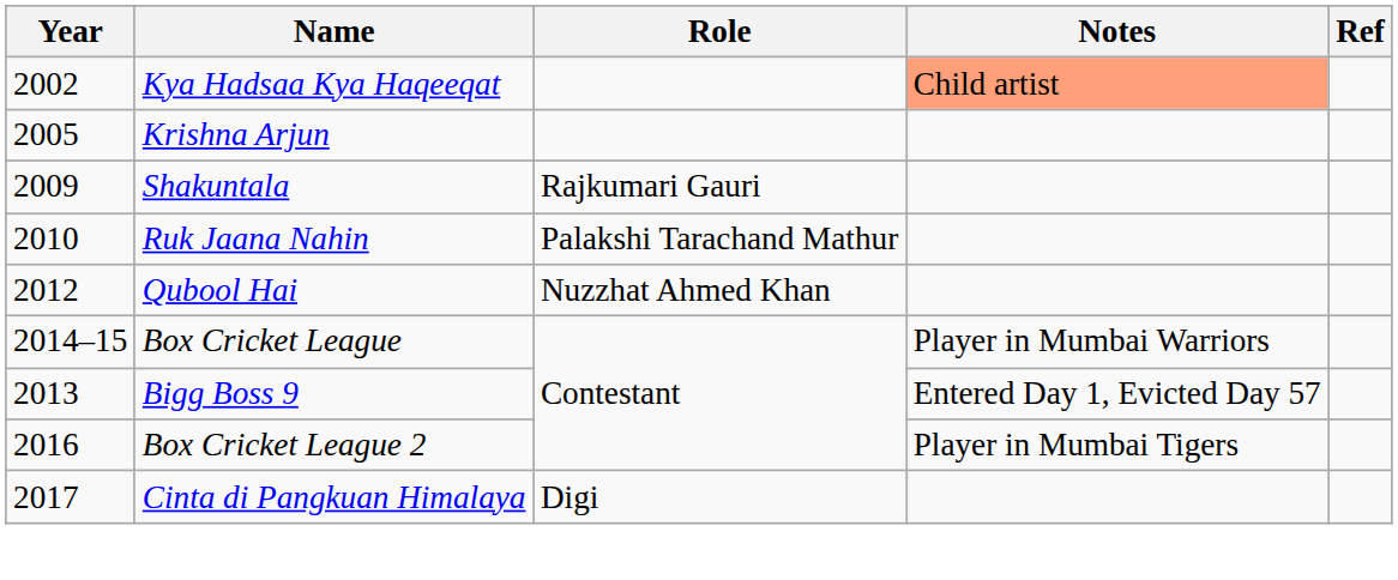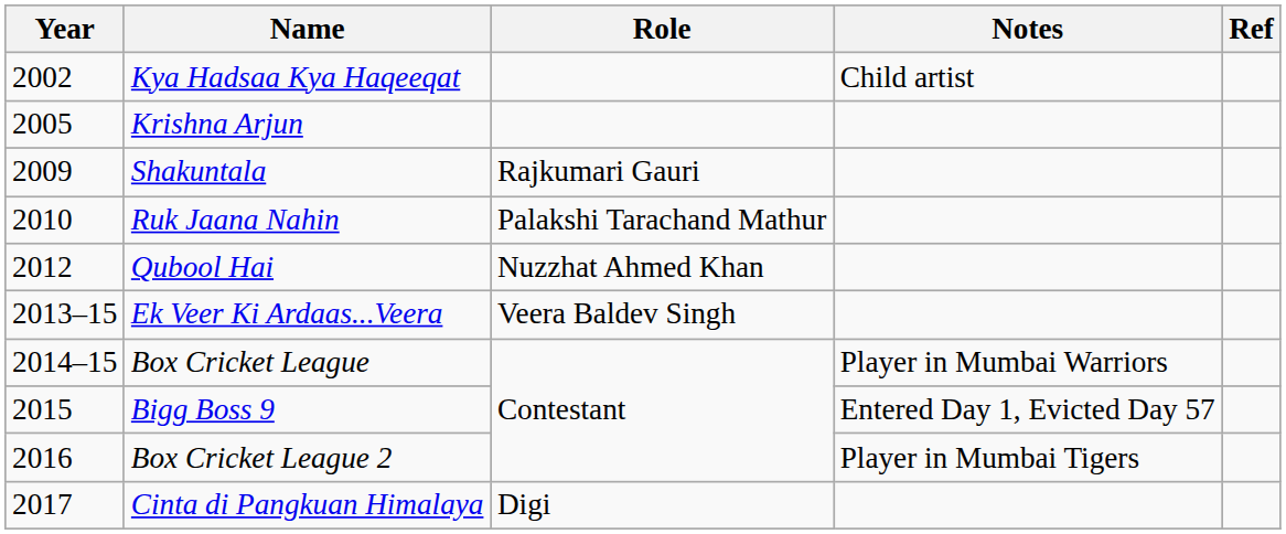Kya Hadsaa Kya Haqeeqat | Notes: lightsalmon background -> no background
+ row: 2013–15 | Ek Veer Ki Ardaas...Veera | Veera Baldev Singh
Bigg Boss 9 | Year: 2013 -> 2015
